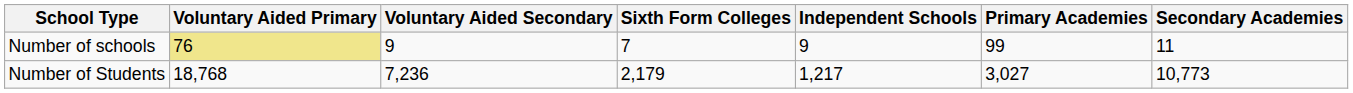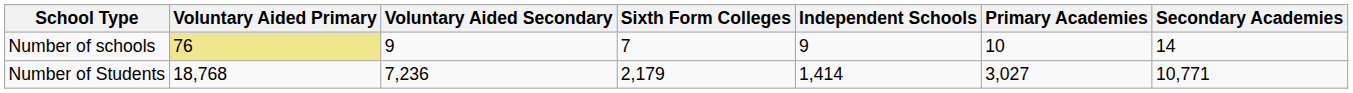Number of schools | Primary Academies: 99 -> 10
Number of schools | Secondary Academies: 11 -> 14
Number of Students | Independent Schools: 1,217 -> 1,414
Number of Students | Secondary Academies: 10,773 -> 10,771
